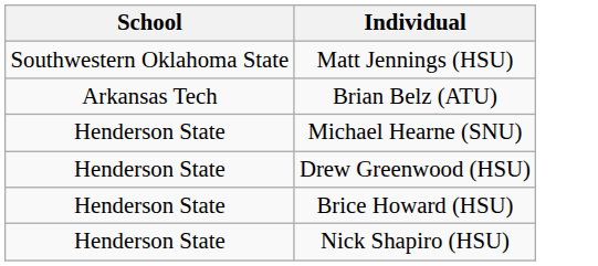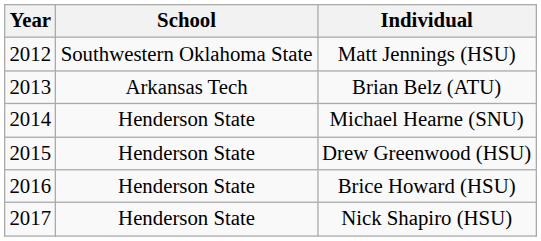+ column: Year | 2012 | 2013 | 2014 | 2015 | 2016 | 2017
